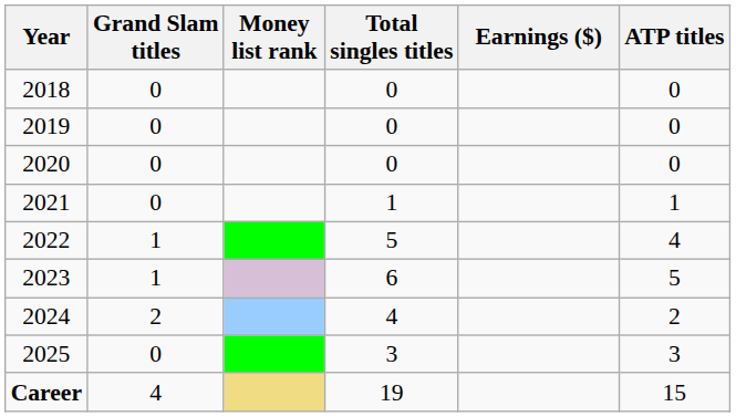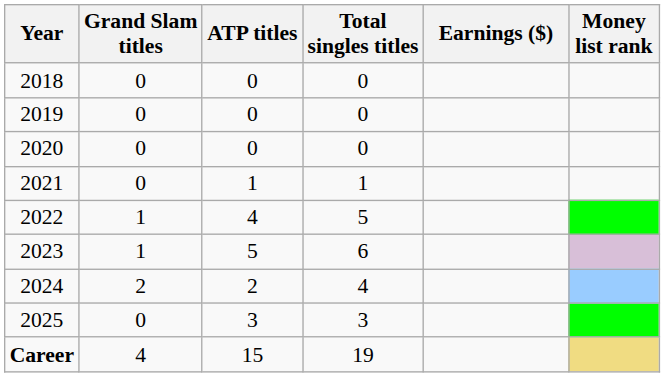columns swapped: ATP titles <-> Money list rank
